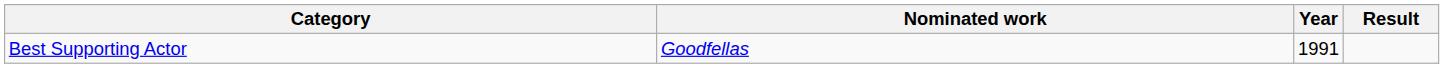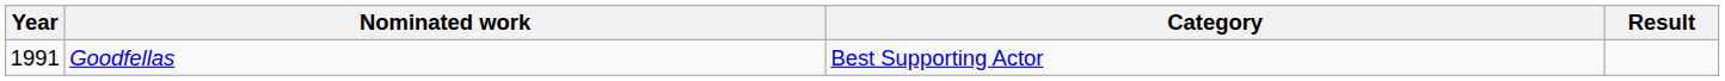columns swapped: Year <-> Category
